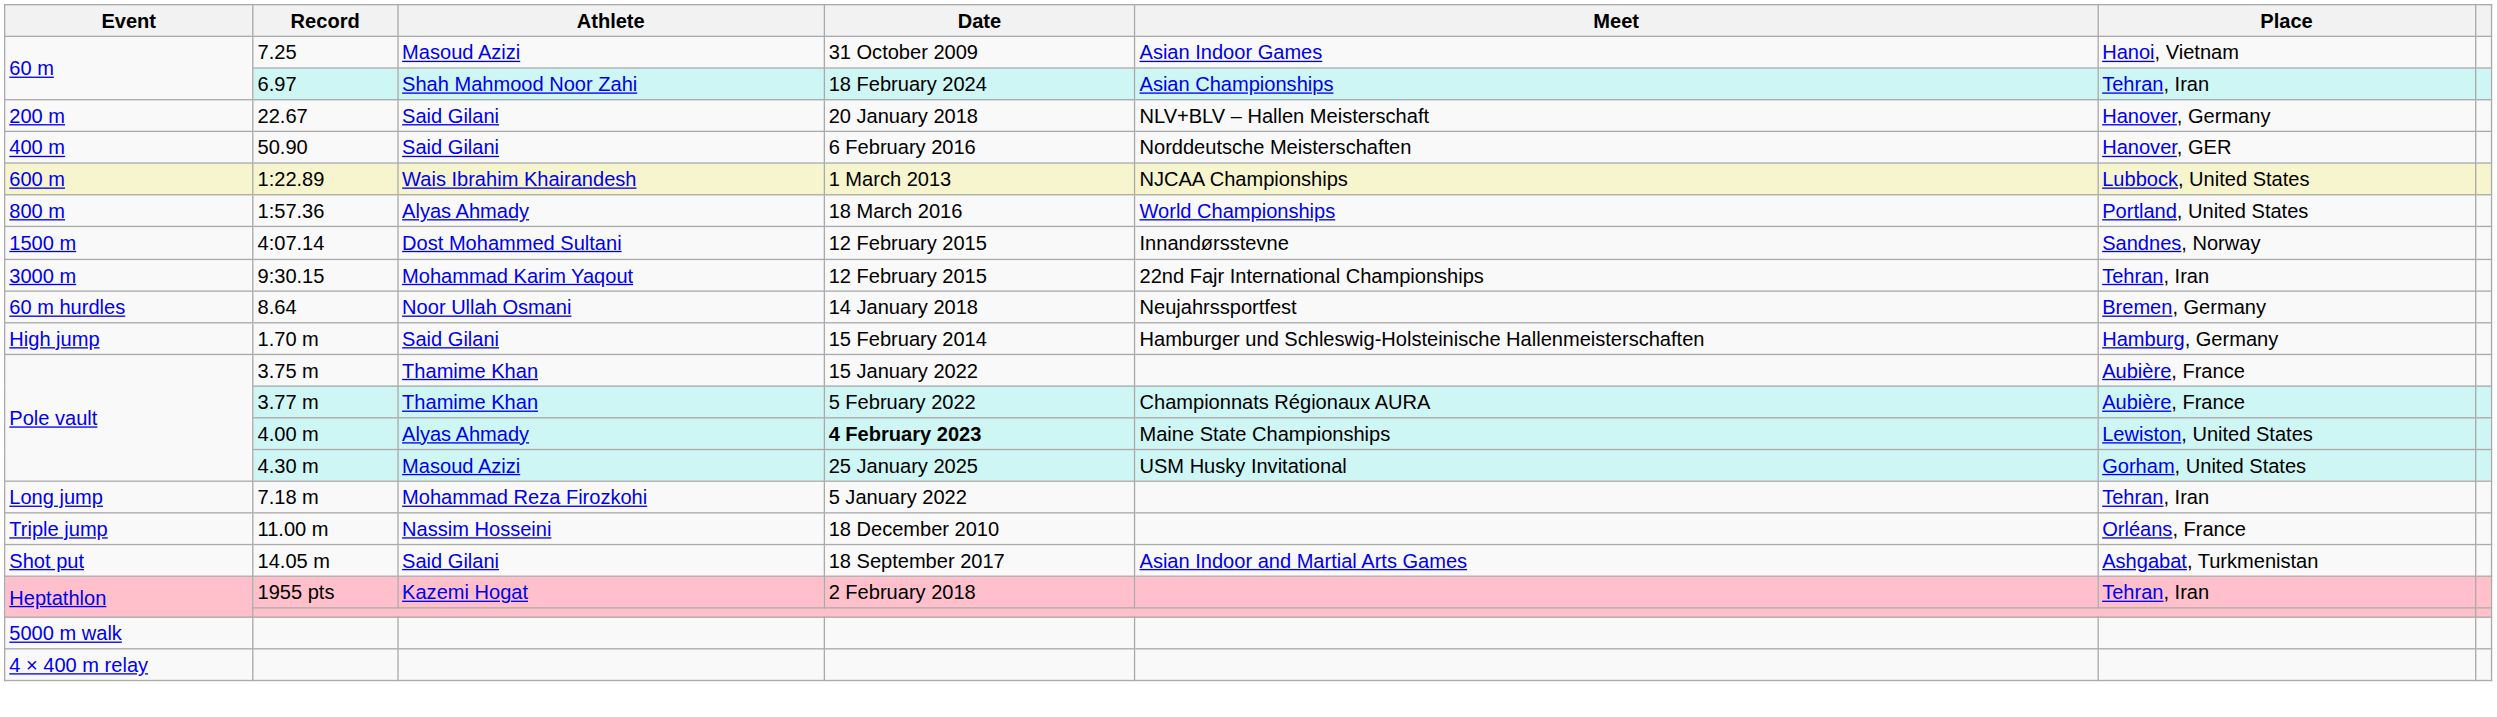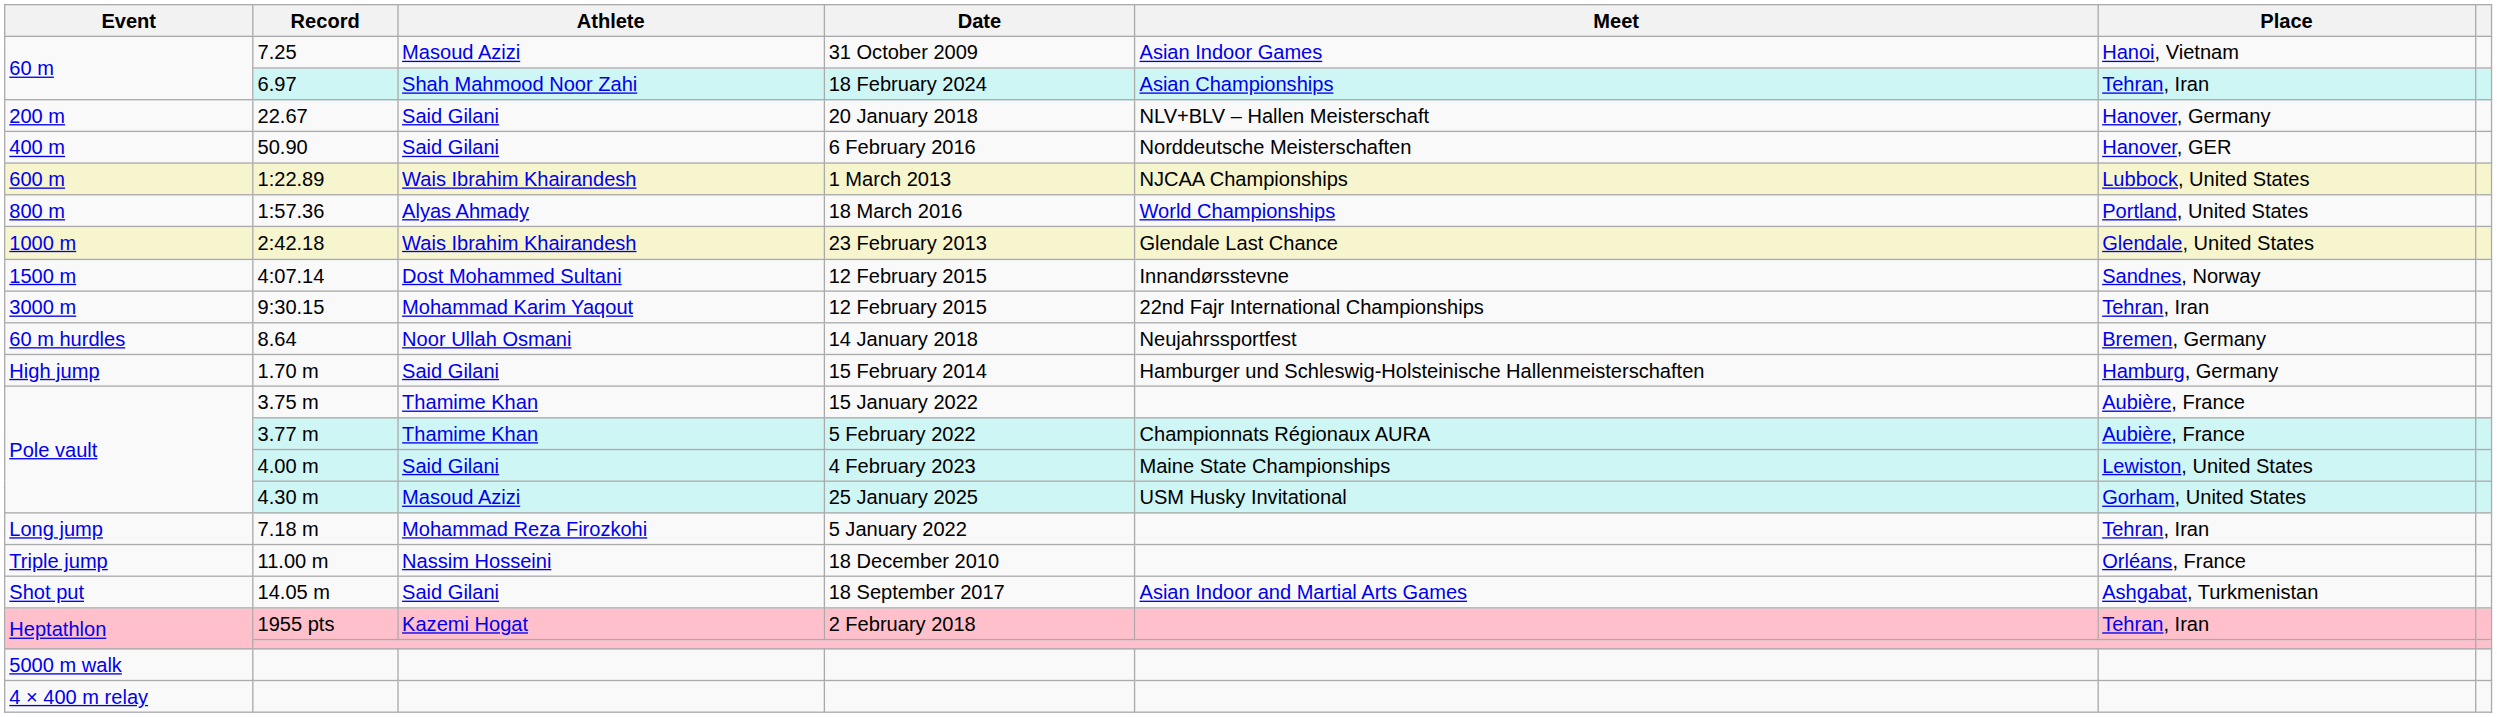+ row: 1000 m | 2:42.18 | Wais Ibrahim Khairandesh | 23 February 2013 | Glendale Last Chance | Glendale, United States
4.00 m | Athlete: Alyas Ahmady -> Said Gilani
4.00 m | Date: bold -> normal
